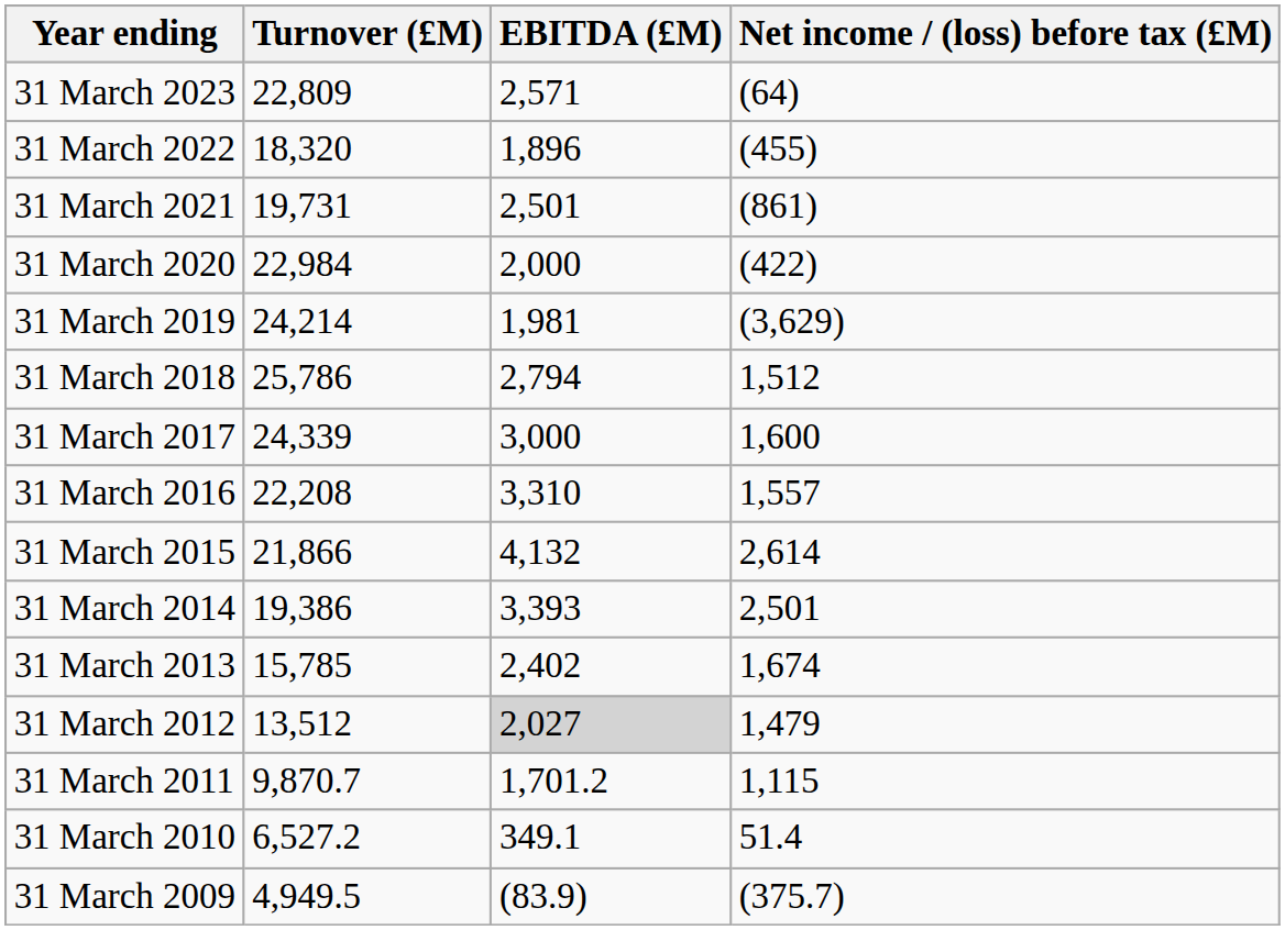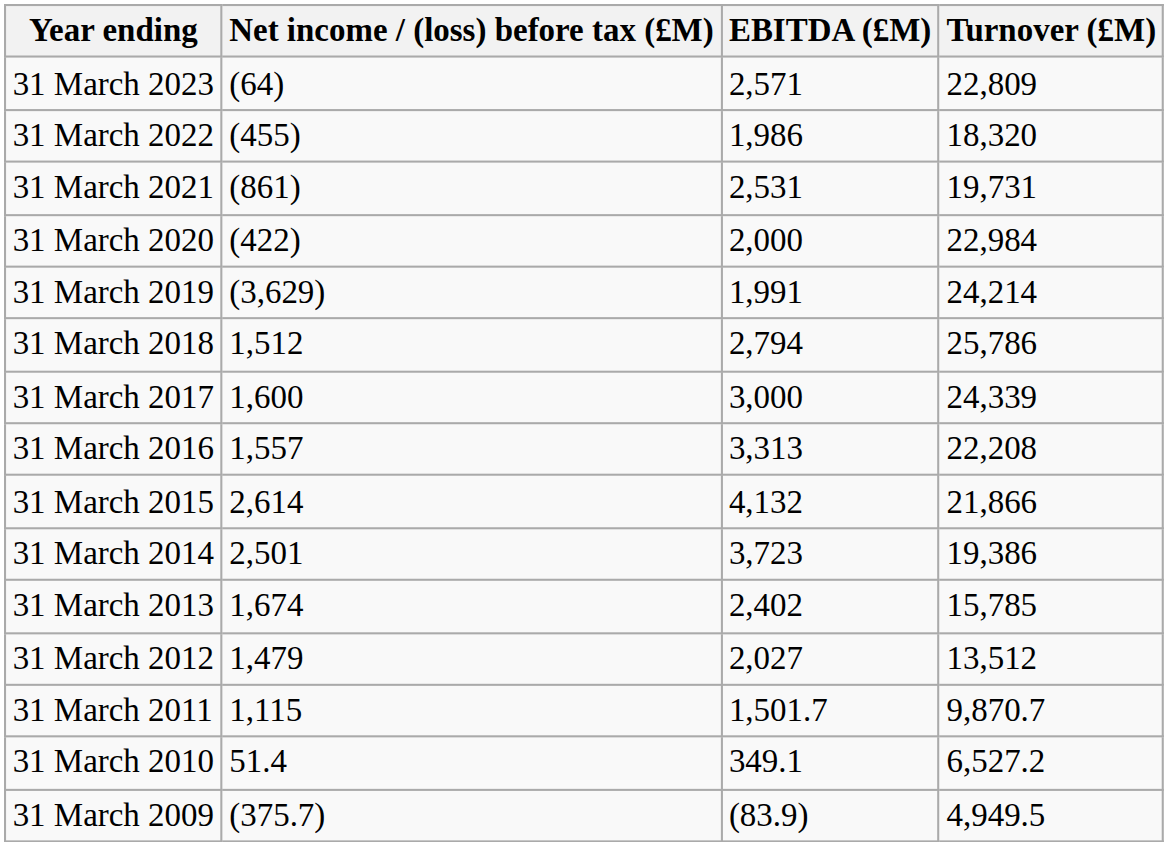columns swapped: Turnover (£M) <-> Net income / (loss) before tax (£M)
31 March 2022 | EBITDA (£M): 1,896 -> 1,986
31 March 2021 | EBITDA (£M): 2,501 -> 2,531
31 March 2019 | EBITDA (£M): 1,981 -> 1,991
31 March 2016 | EBITDA (£M): 3,310 -> 3,313
31 March 2014 | EBITDA (£M): 3,393 -> 3,723
31 March 2012 | EBITDA (£M): lightgrey background -> no background
31 March 2011 | EBITDA (£M): 1,701.2 -> 1,501.7
